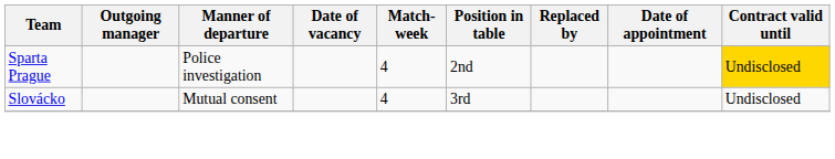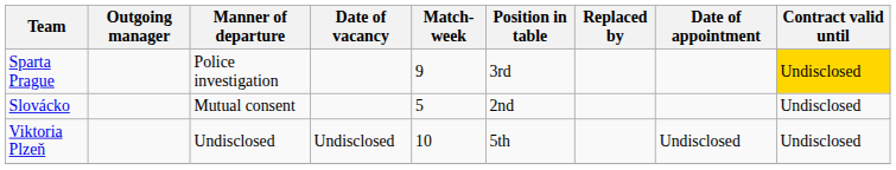Sparta Prague | Match-week: 4 -> 9
Sparta Prague | Position in table: 2nd -> 3rd
Slovácko | Match-week: 4 -> 5
Slovácko | Position in table: 3rd -> 2nd
+ row: Viktoria Plzeň | Undisclosed | Undisclosed | 10 | 5th | Undisclosed | Undisclosed
